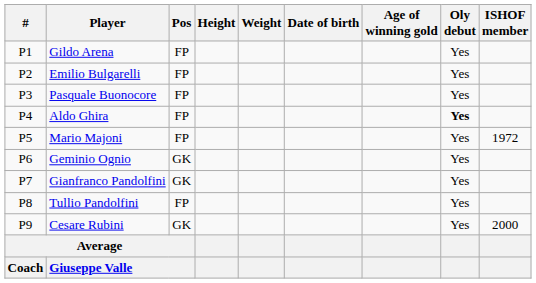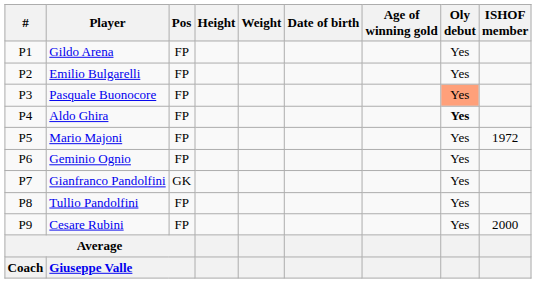Pasquale Buonocore | Oly debut: no background -> lightsalmon background
Geminio Ognio | Pos: GK -> FP
Cesare Rubini | Pos: GK -> FP
